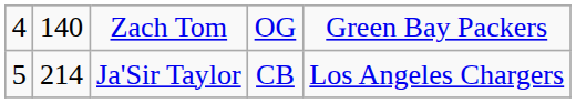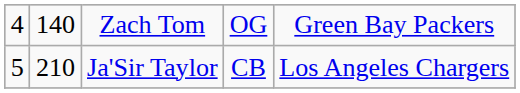Ja'Sir Taylor | column 2: 214 -> 210
